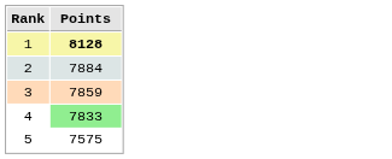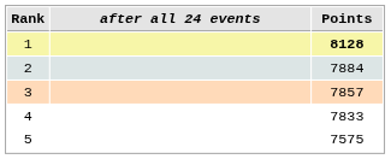+ column: after all 24 events
3 | Points: 7859 -> 7857
4 | Points: lightgreen background -> no background
